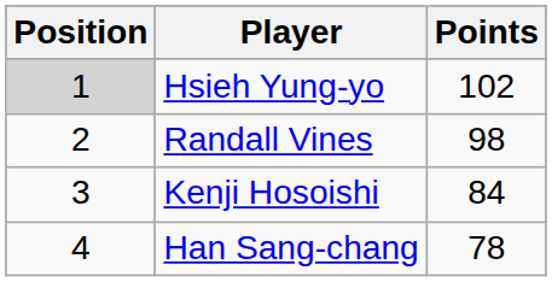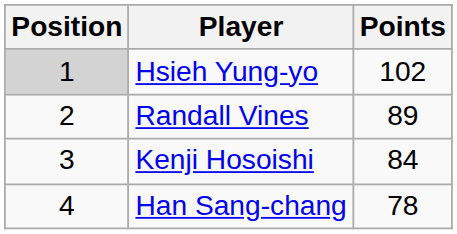Randall Vines | Points: 98 -> 89
